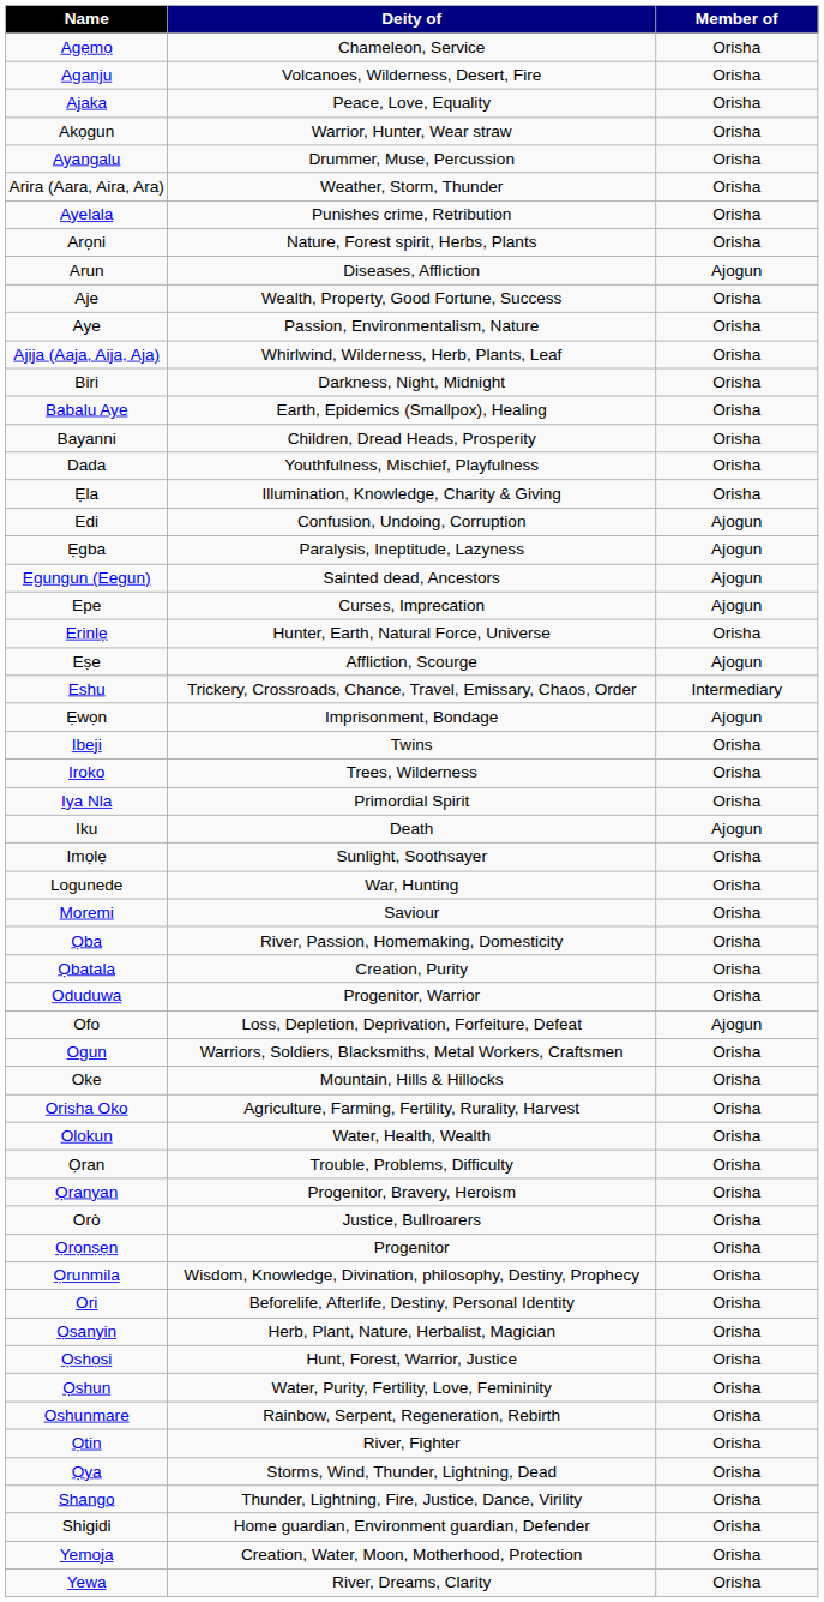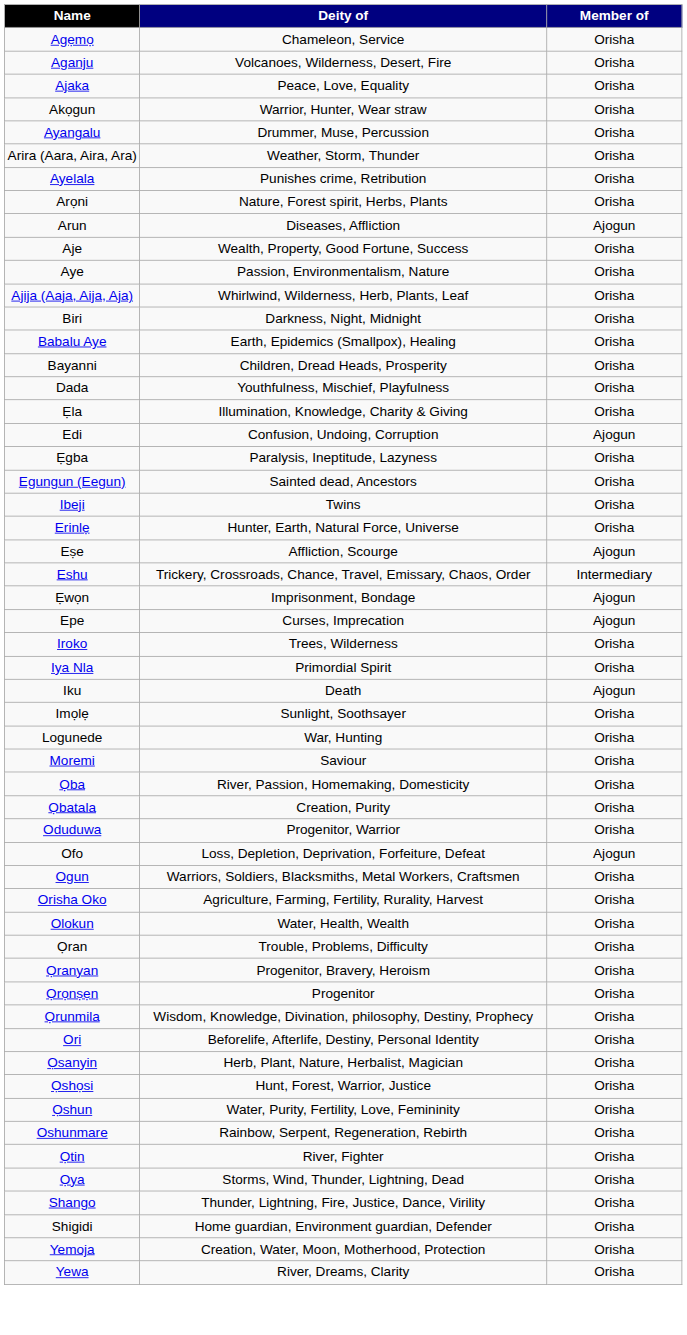Ẹgba | Member of: Ajogun -> Orisha
Egungun (Eegun) | Member of: Ajogun -> Orisha
rows swapped: Epe <-> Ibeji
- row: Oke | Mountain, Hills & Hillocks | Orisha
- row: Orò | Justice, Bullroarers | Orisha
